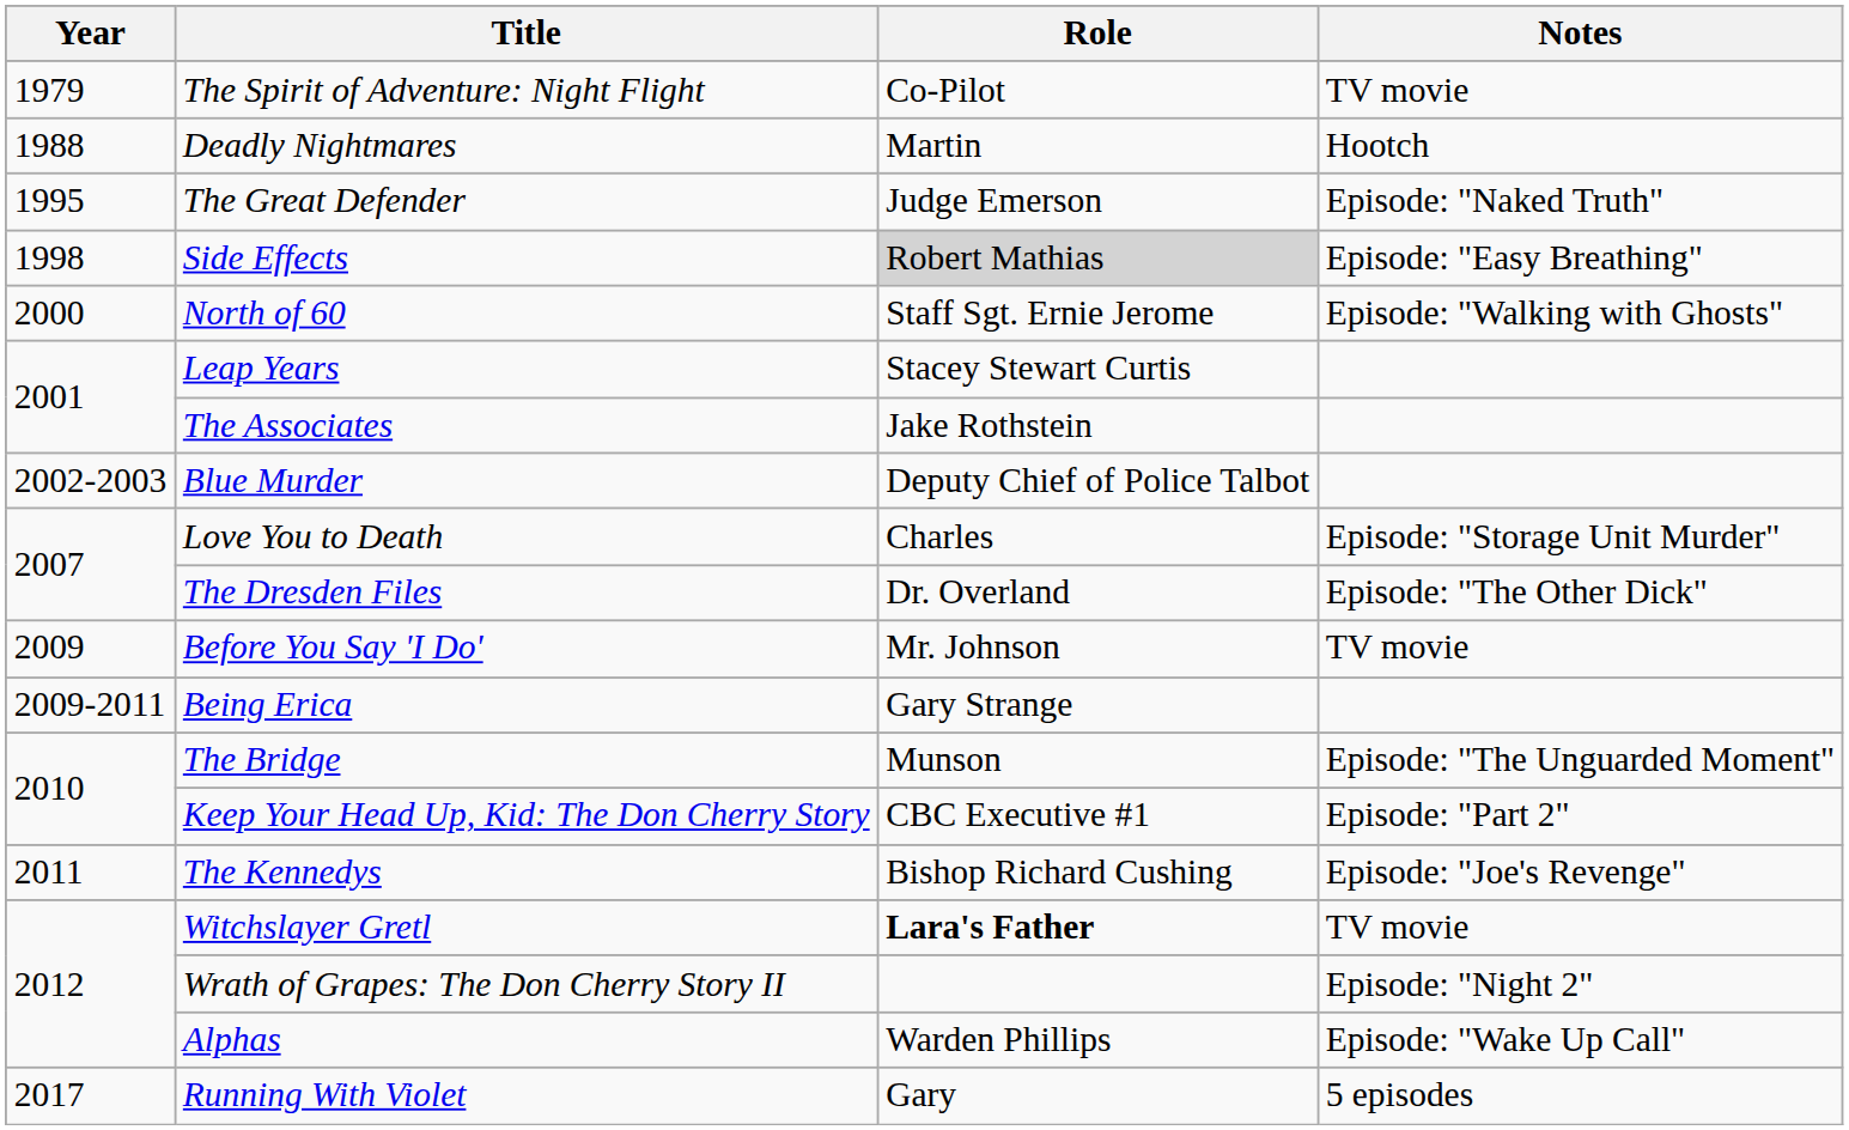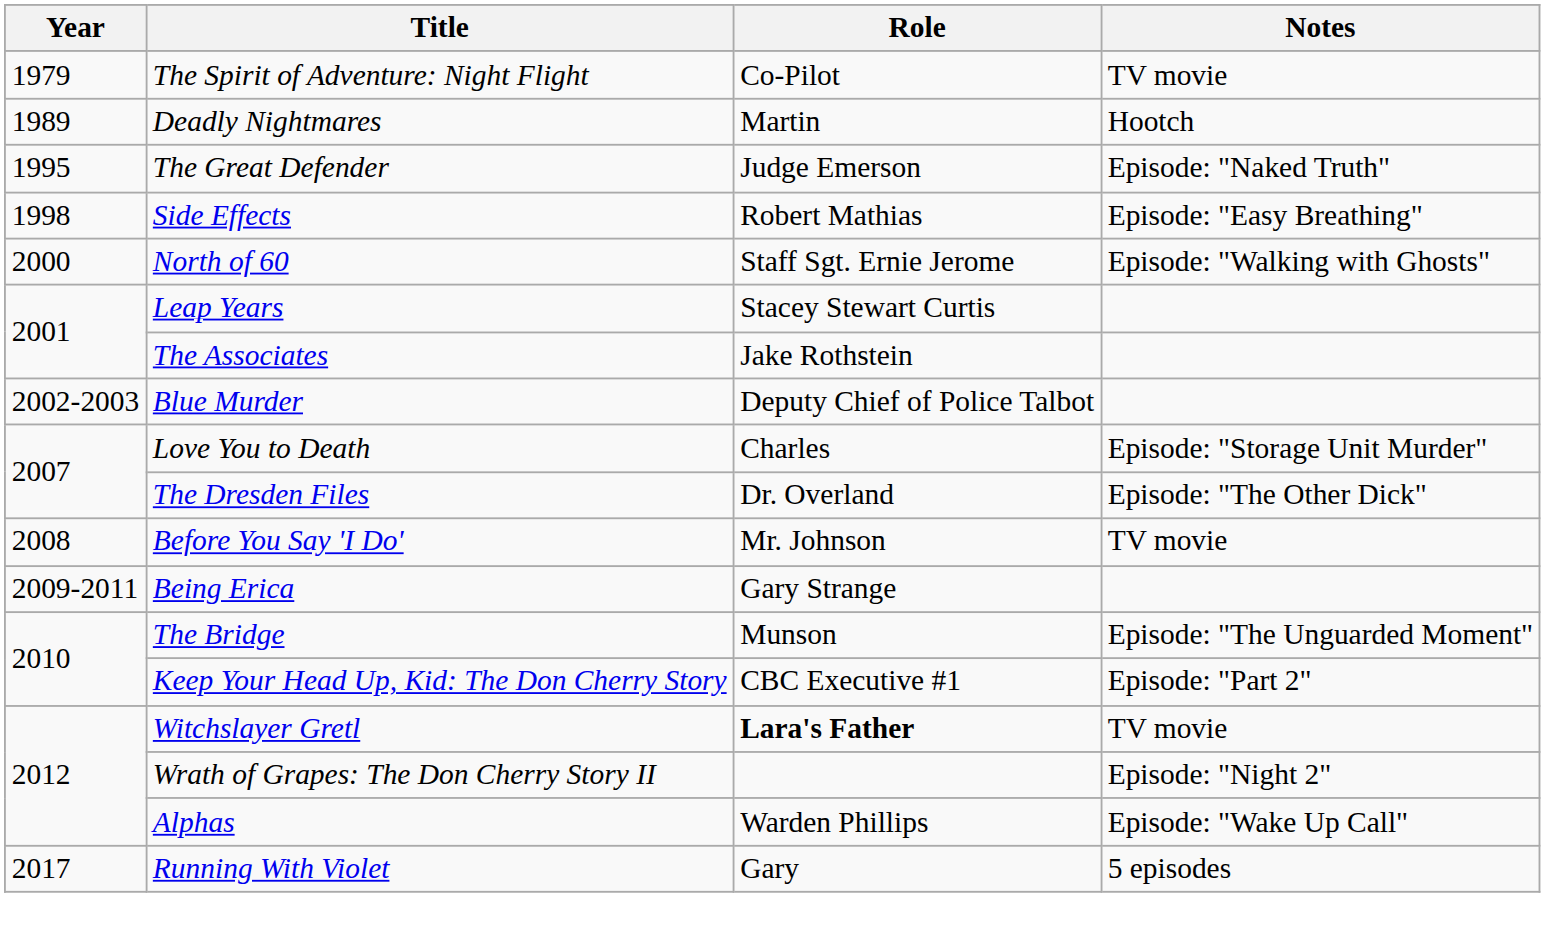Deadly Nightmares | Year: 1988 -> 1989
Side Effects | Role: lightgrey background -> no background
Before You Say 'I Do' | Year: 2009 -> 2008
- row: 2011 | The Kennedys | Bishop Richard Cushing | Episode: "Joe's Revenge"
